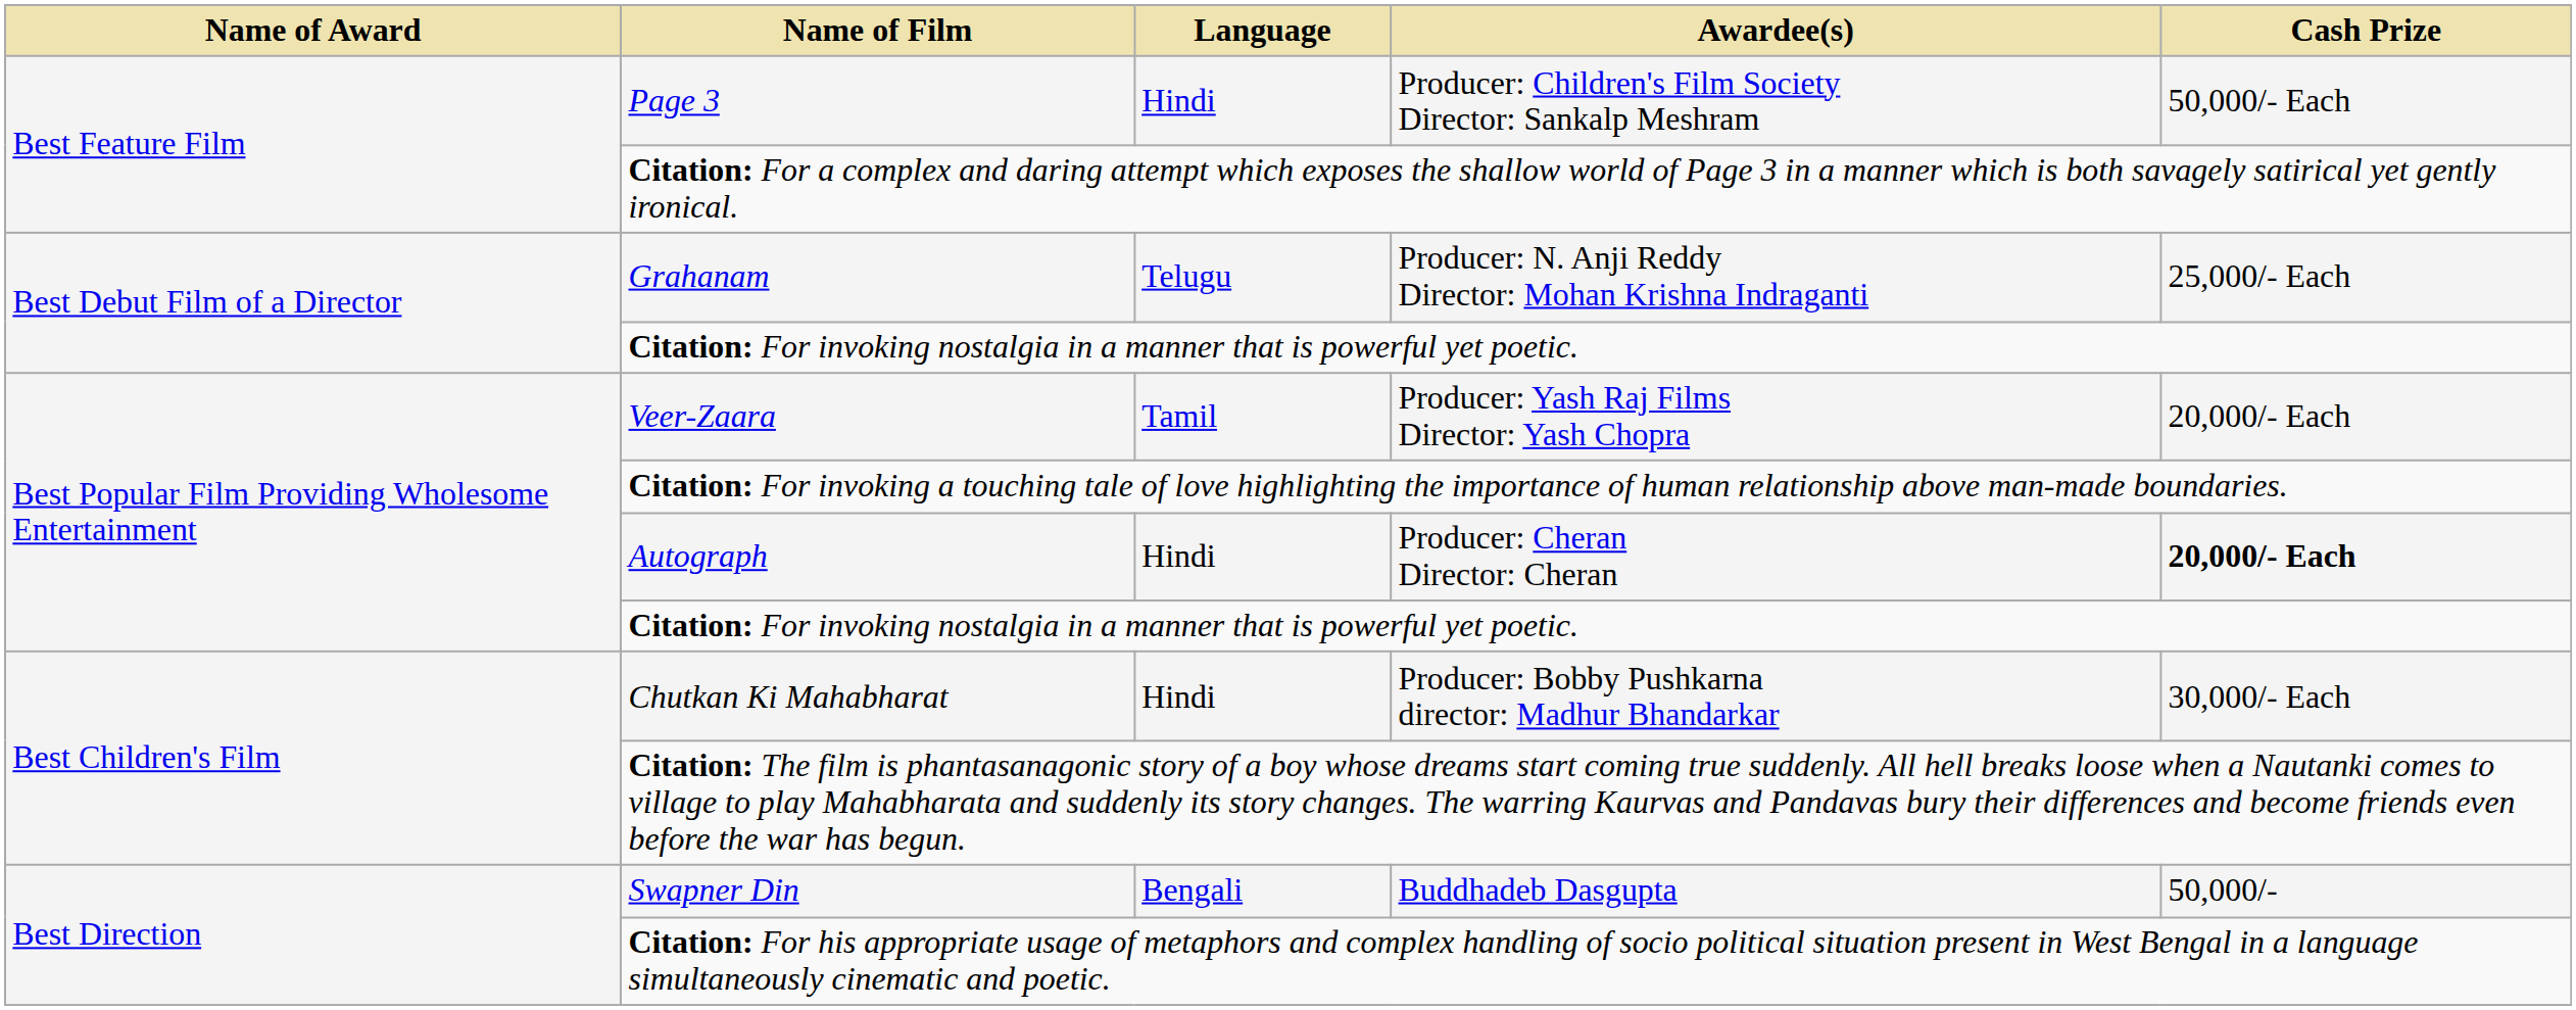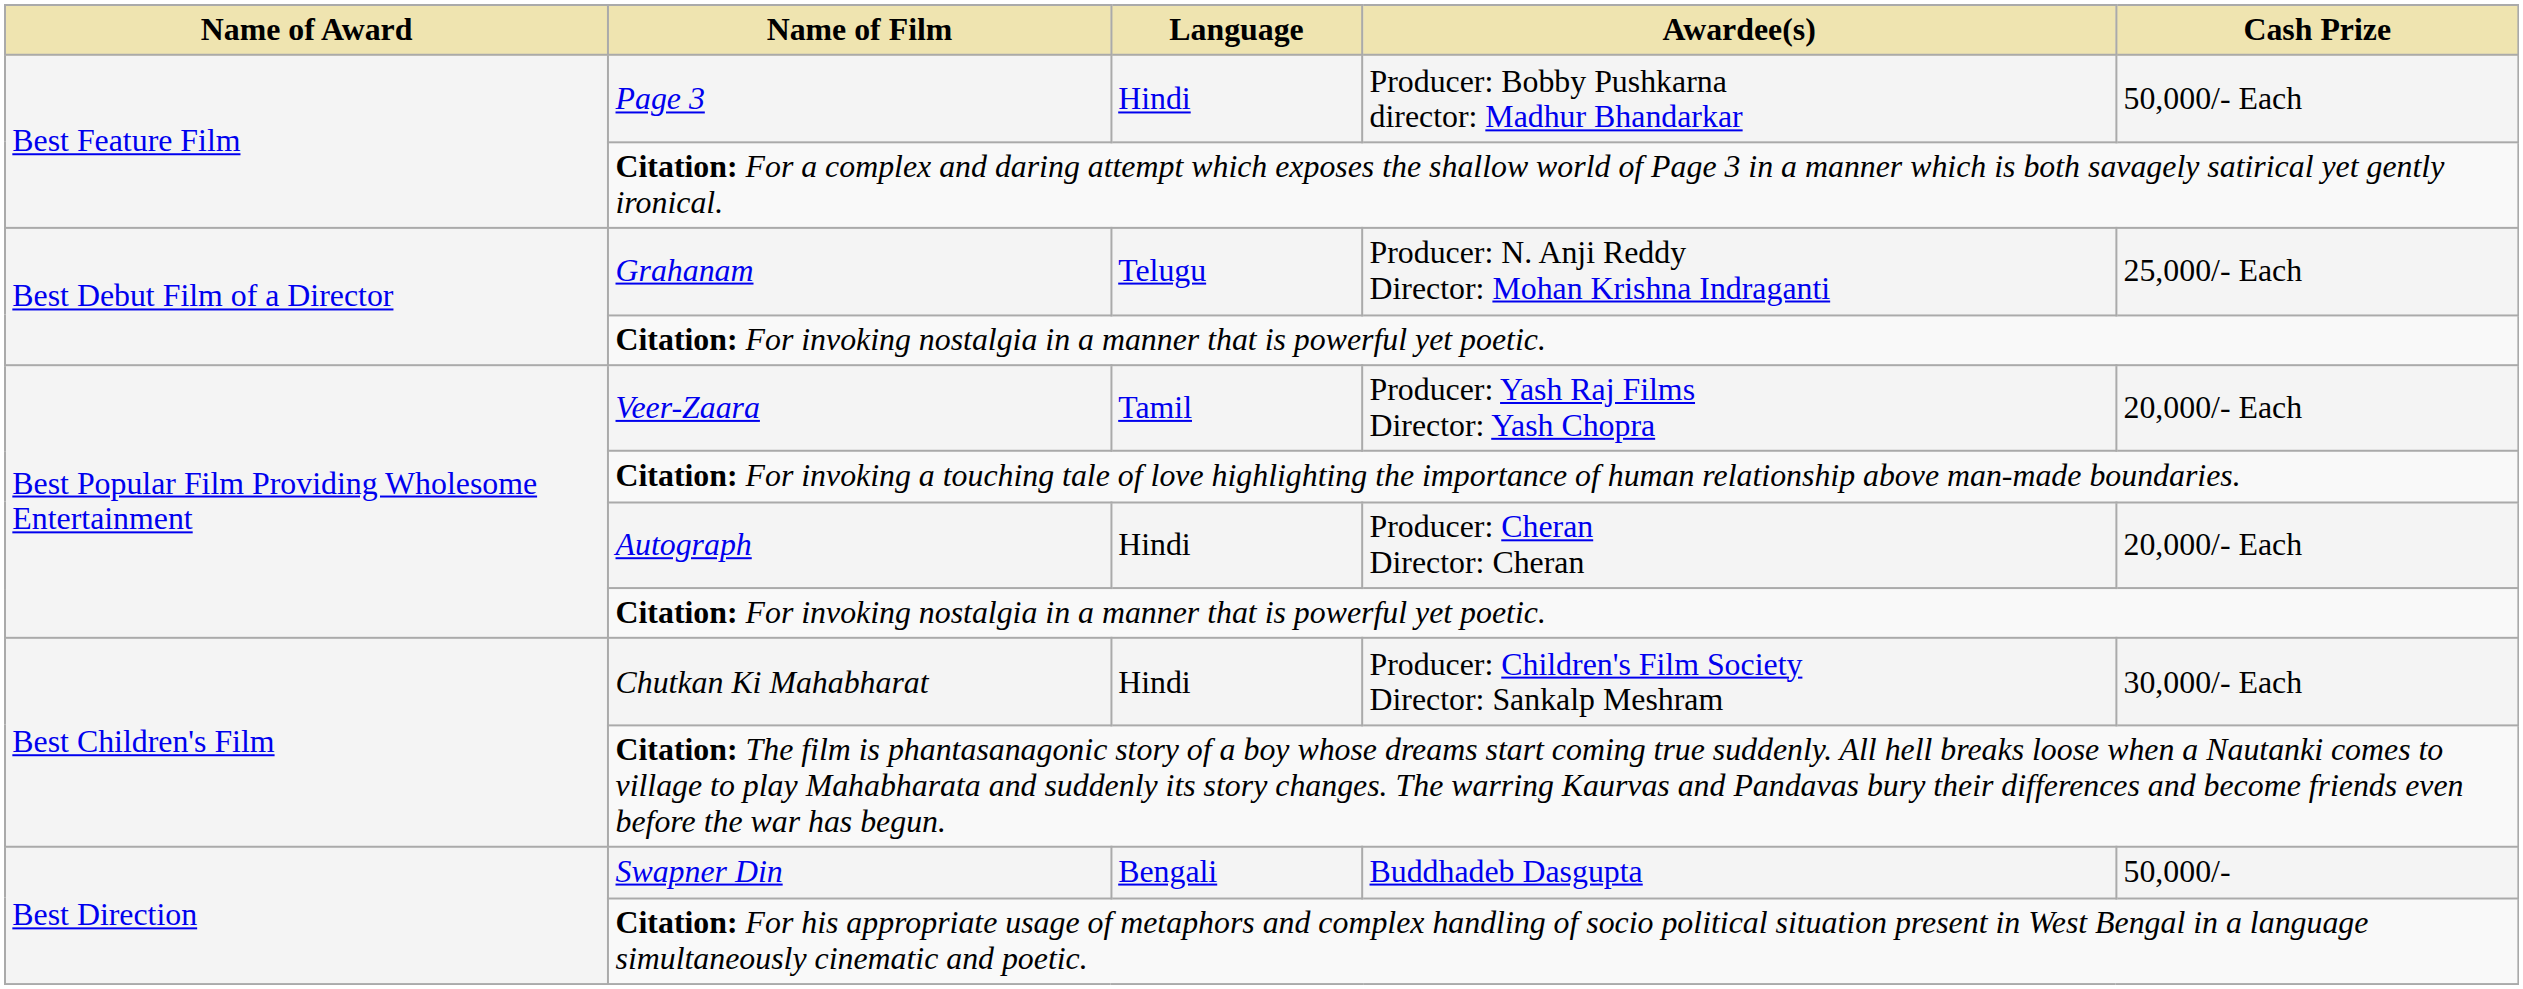Page 3 | Awardee(s): Producer: Children's Film Society Director: Sankalp Meshram -> Producer: Bobby Pushkarna director: Madhur Bhandarkar
Autograph | Cash Prize: bold -> normal
Chutkan Ki Mahabharat | Awardee(s): Producer: Bobby Pushkarna director: Madhur Bhandarkar -> Producer: Children's Film Society Director: Sankalp Meshram
